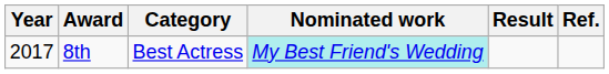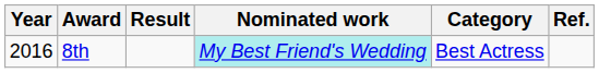columns swapped: Category <-> Result
8th | Year: 2017 -> 2016
